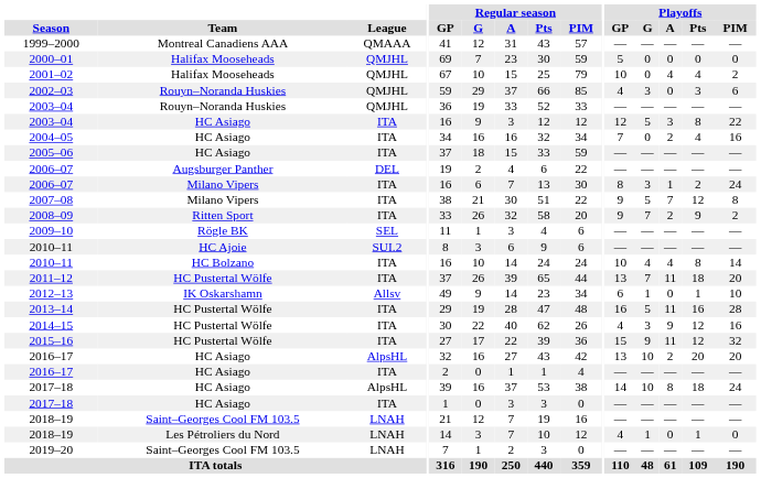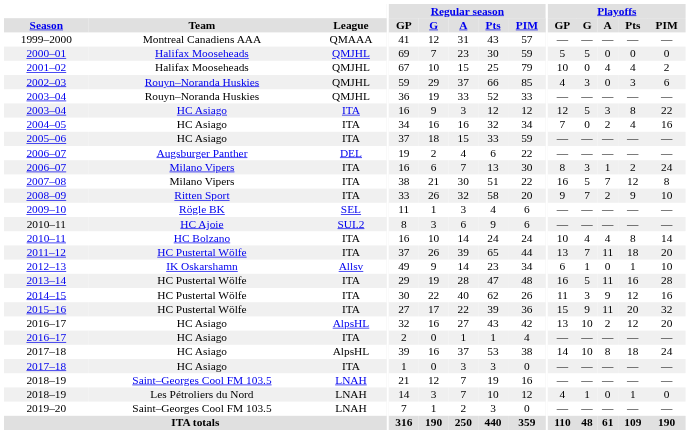2000–01 | Playoffs / G: 0 -> 5
2007–08 | Playoffs / GP: 9 -> 16
2008–09 | Playoffs / PIM: 2 -> 10
2014–15 | Playoffs / GP: 4 -> 11
2015–16 | Playoffs / Pts: 12 -> 20
2016–17 / AlpsHL | Playoffs / Pts: 20 -> 12
